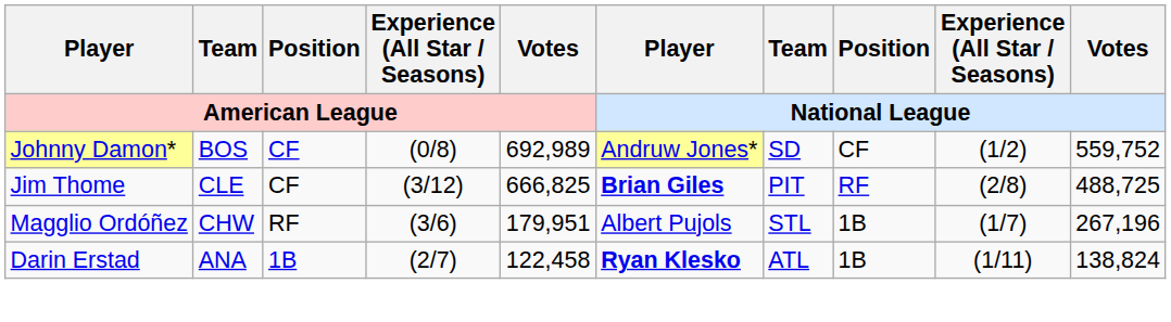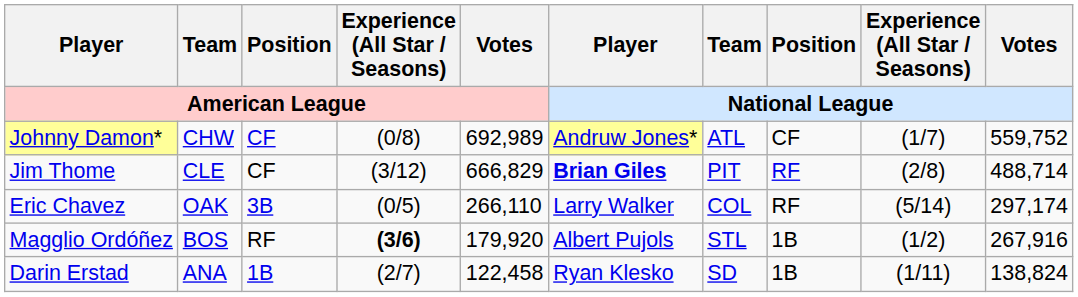Johnny Damon* | Team / American League: BOS -> CHW
Johnny Damon* | Team / National League: SD -> ATL
Johnny Damon* | Experience (All Star / Seasons) / National League: (1/2) -> (1/7)
Jim Thome | Votes / American League: 666,825 -> 666,829
Jim Thome | Votes / National League: 488,725 -> 488,714
+ row: Eric Chavez | OAK | 3B | (0/5) | 266,110 | Larry Walker | COL | RF | (5/14) | 297,174
Magglio Ordóñez | Team / American League: CHW -> BOS
Magglio Ordóñez | Experience (All Star / Seasons) / American League: normal -> bold
Magglio Ordóñez | Votes / American League: 179,951 -> 179,920
Magglio Ordóñez | Experience (All Star / Seasons) / National League: (1/7) -> (1/2)
Magglio Ordóñez | Votes / National League: 267,196 -> 267,916
Darin Erstad | Player / National League: bold -> normal
Darin Erstad | Team / National League: ATL -> SD
